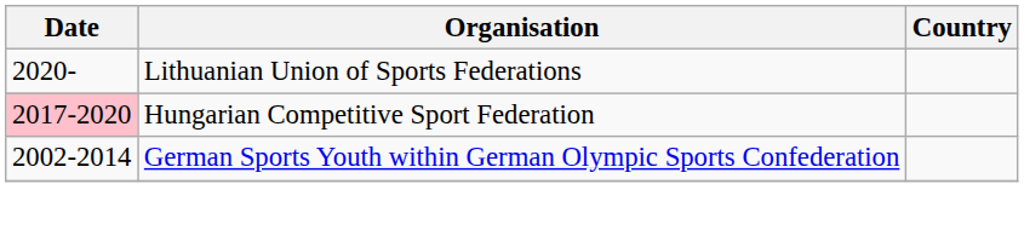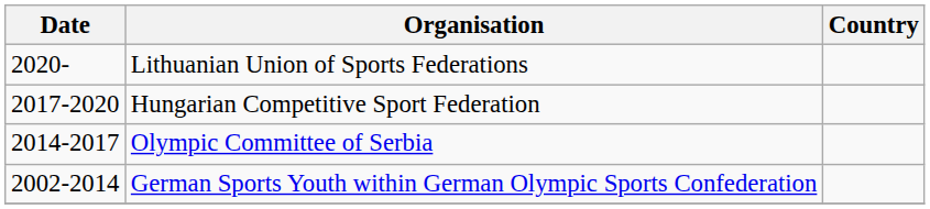Hungarian Competitive Sport Federation | Date: pink background -> no background
+ row: 2014-2017 | Olympic Committee of Serbia
